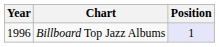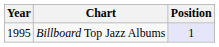Billboard Top Jazz Albums | Year: 1996 -> 1995
